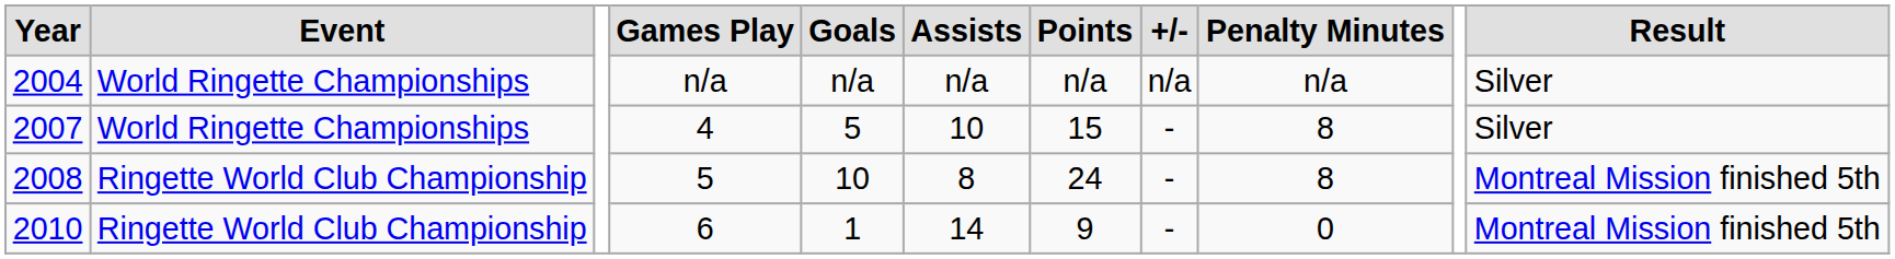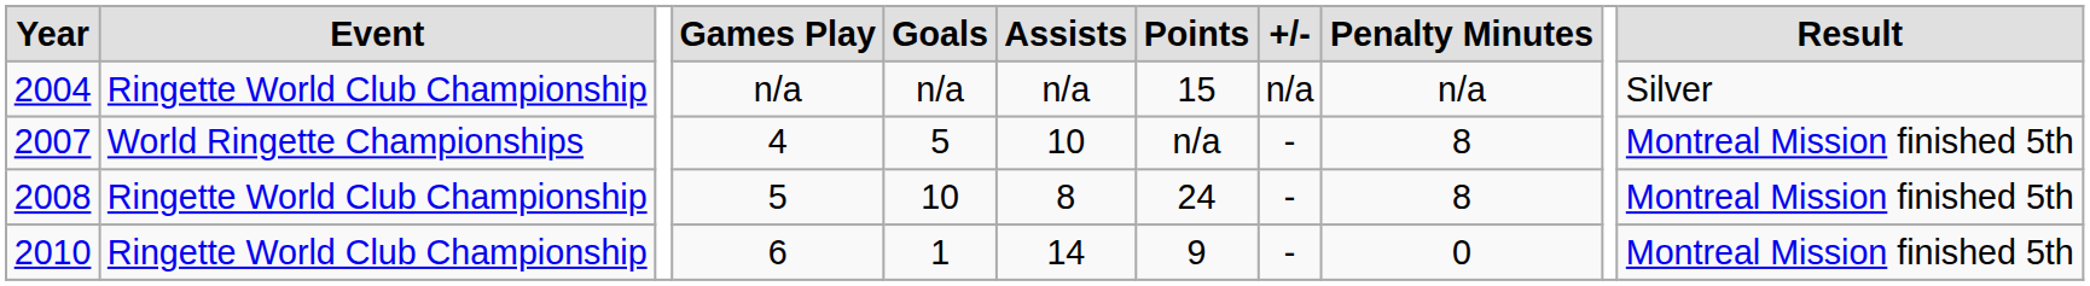2004 | Event: World Ringette Championships -> Ringette World Club Championship
2004 | Points: n/a -> 15
2007 | Points: 15 -> n/a
2007 | Result: Silver -> Montreal Mission finished 5th
